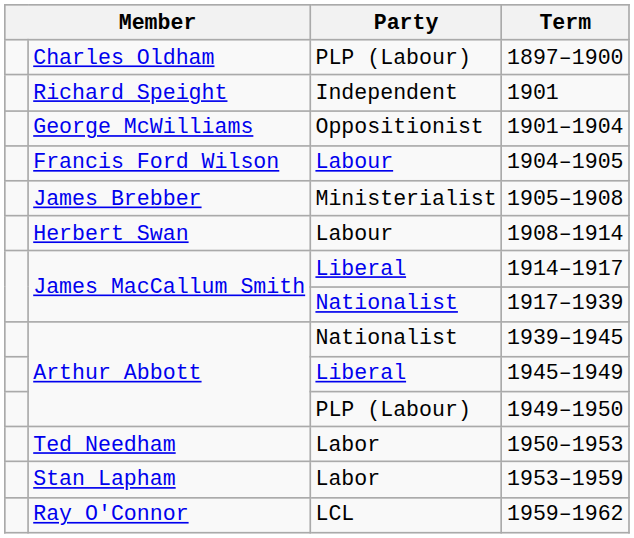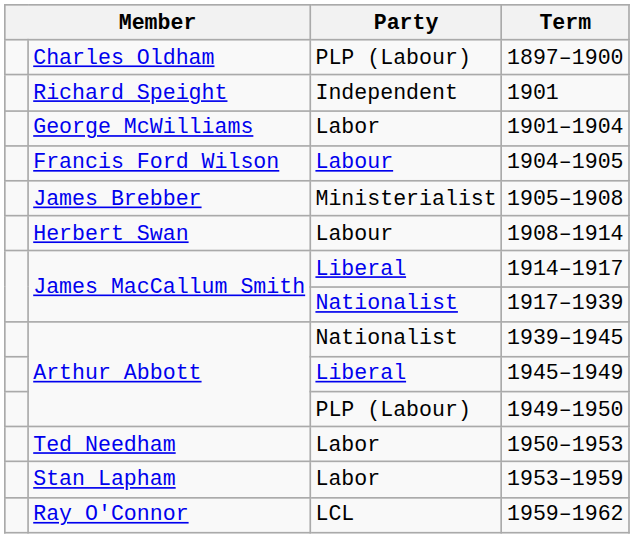1901–1904 | Party: Oppositionist -> Labor
